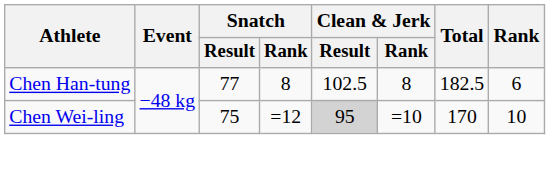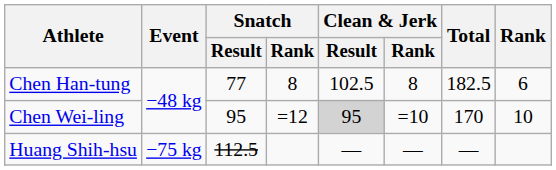Chen Wei-ling | Snatch / Result: 75 -> 95
+ row: Huang Shih-hsu | −75 kg | 112.5 | — | — | —
